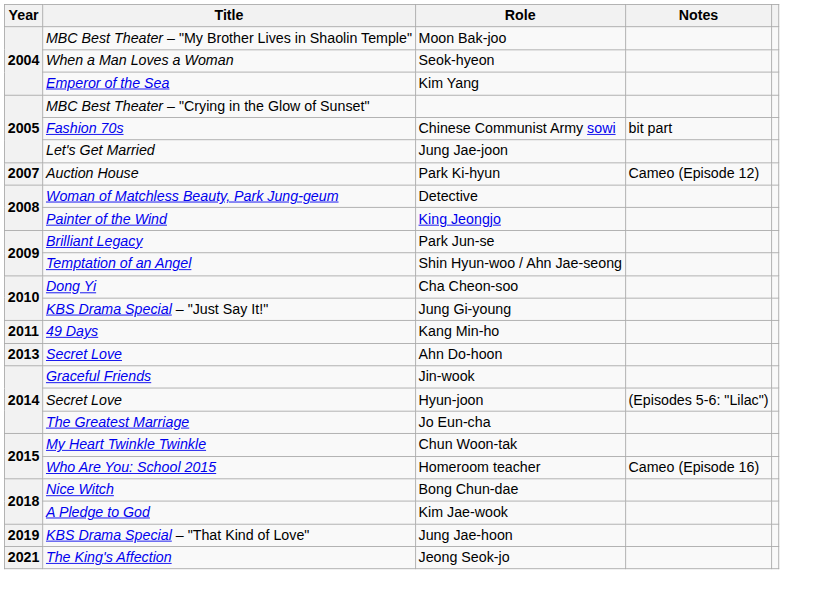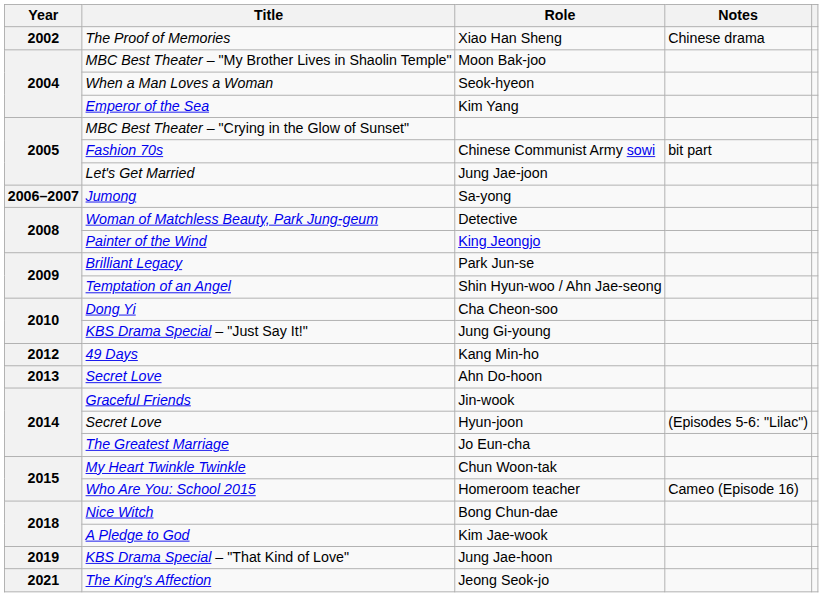+ row: 2002 | The Proof of Memories | Xiao Han Sheng | Chinese drama
+ row: 2006–2007 | Jumong | Sa-yong
- row: 2007 | Auction House | Park Ki-hyun | Cameo (Episode 12)
Kang Min-ho | Year: 2011 -> 2012
